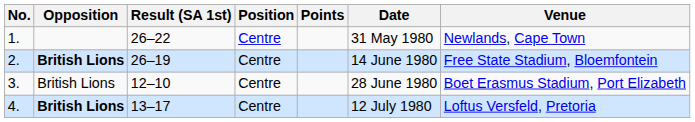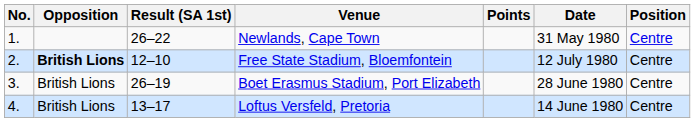columns swapped: Position <-> Venue
2. | Result (SA 1st): 26–19 -> 12–10
2. | Date: 14 June 1980 -> 12 July 1980
3. | Result (SA 1st): 12–10 -> 26–19
4. | Opposition: bold -> normal
4. | Date: 12 July 1980 -> 14 June 1980
